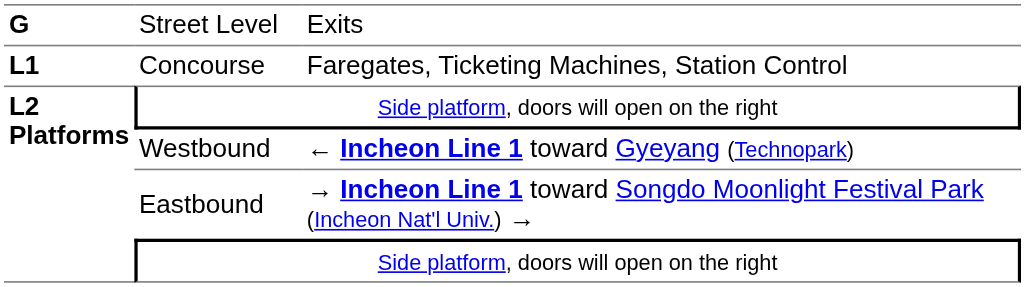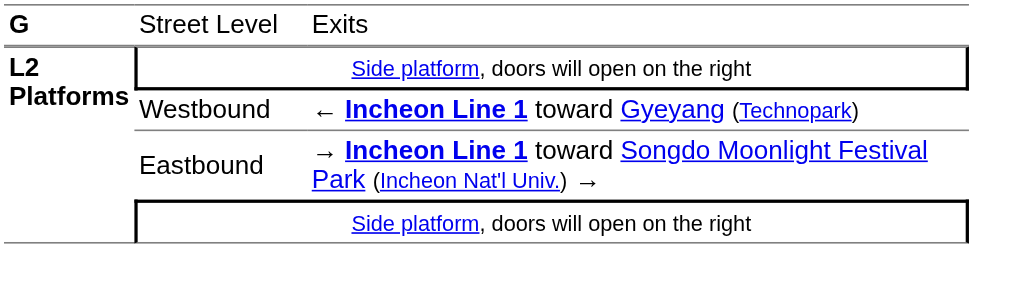- row: L1 | Concourse | Faregates, Ticketing Machines, Station Control
